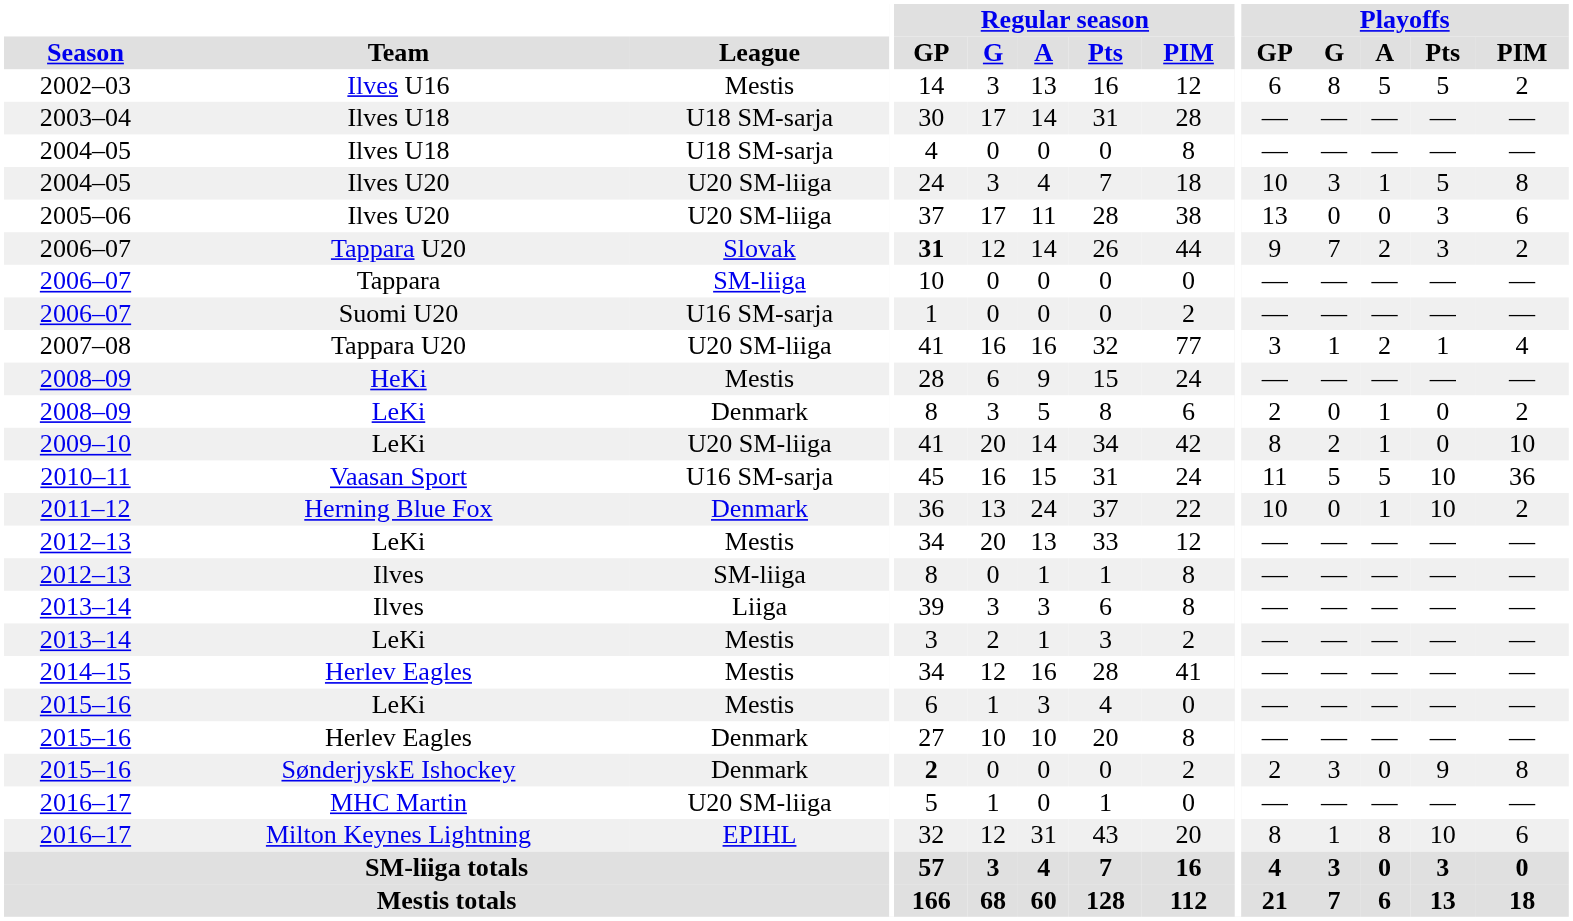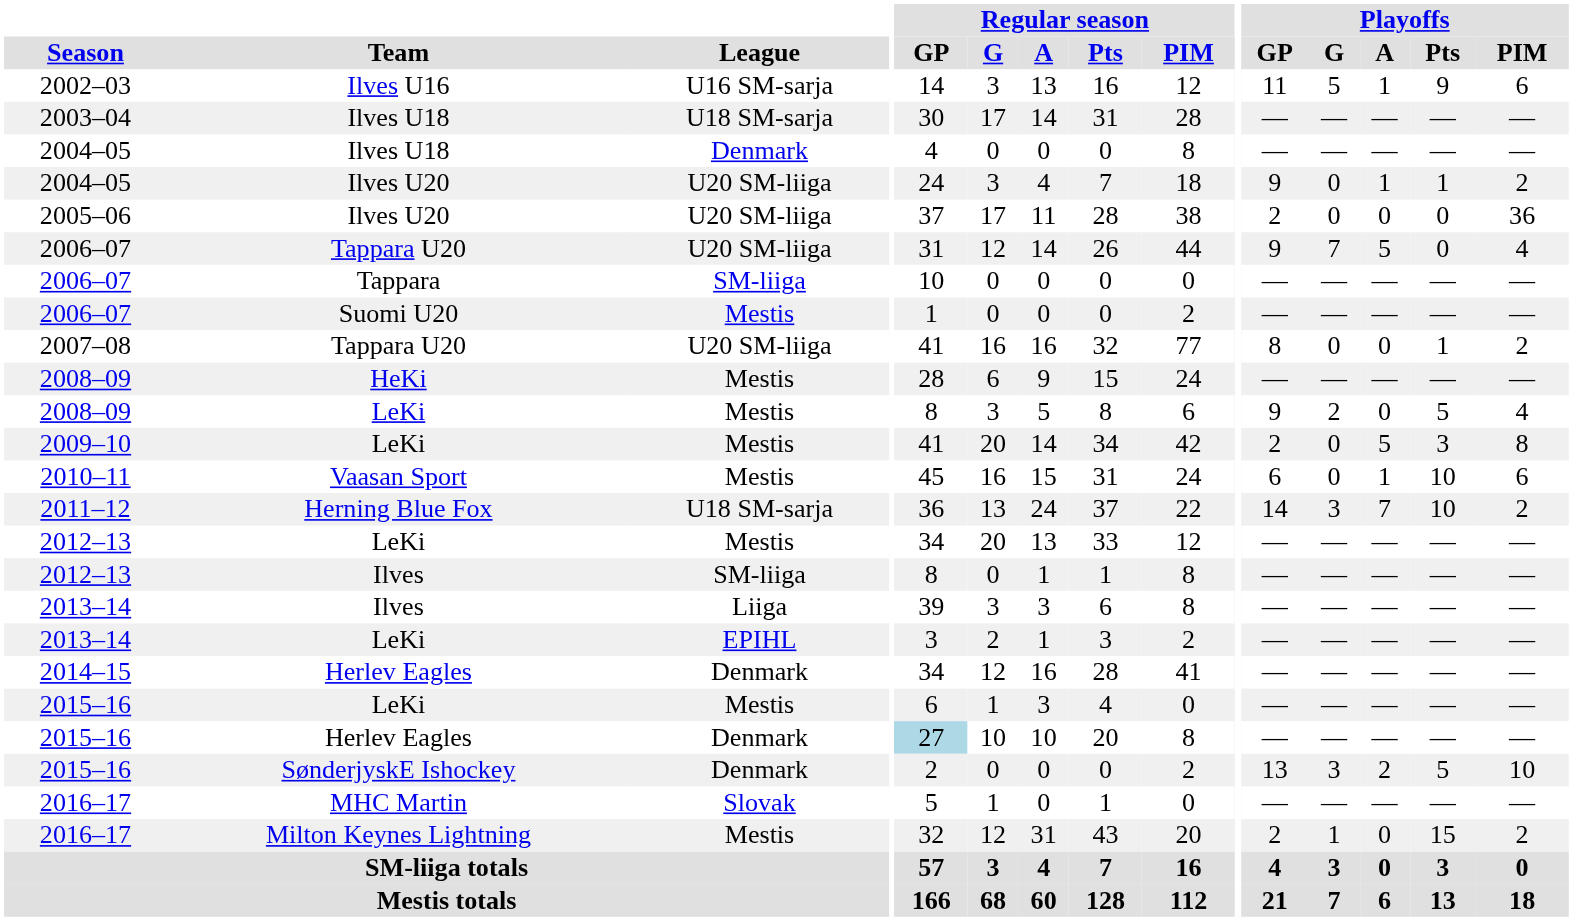2002–03 | League: Mestis -> U16 SM-sarja
2002–03 | Playoffs / GP: 6 -> 11
2002–03 | Playoffs / G: 8 -> 5
2002–03 | Playoffs / A: 5 -> 1
2002–03 | Playoffs / Pts: 5 -> 9
2002–03 | Playoffs / PIM: 2 -> 6
2004–05 / Ilves U18 | League: U18 SM-sarja -> Denmark
2004–05 / Ilves U20 | Playoffs / GP: 10 -> 9
2004–05 / Ilves U20 | Playoffs / G: 3 -> 0
2004–05 / Ilves U20 | Playoffs / Pts: 5 -> 1
2004–05 / Ilves U20 | Playoffs / PIM: 8 -> 2
2005–06 | Playoffs / GP: 13 -> 2
2005–06 | Playoffs / Pts: 3 -> 0
2005–06 | Playoffs / PIM: 6 -> 36
2006–07 / Tappara U20 | League: Slovak -> U20 SM-liiga
2006–07 / Tappara U20 | Regular season / GP: bold -> normal
2006–07 / Tappara U20 | Playoffs / A: 2 -> 5
2006–07 / Tappara U20 | Playoffs / Pts: 3 -> 0
2006–07 / Tappara U20 | Playoffs / PIM: 2 -> 4
2006–07 / Suomi U20 | League: U16 SM-sarja -> Mestis
2007–08 | Playoffs / GP: 3 -> 8
2007–08 | Playoffs / G: 1 -> 0
2007–08 | Playoffs / A: 2 -> 0
2007–08 | Playoffs / PIM: 4 -> 2
2008–09 / LeKi | League: Denmark -> Mestis
2008–09 / LeKi | Playoffs / GP: 2 -> 9
2008–09 / LeKi | Playoffs / G: 0 -> 2
2008–09 / LeKi | Playoffs / A: 1 -> 0
2008–09 / LeKi | Playoffs / Pts: 0 -> 5
2008–09 / LeKi | Playoffs / PIM: 2 -> 4
2009–10 | League: U20 SM-liiga -> Mestis
2009–10 | Playoffs / GP: 8 -> 2
2009–10 | Playoffs / G: 2 -> 0
2009–10 | Playoffs / A: 1 -> 5
2009–10 | Playoffs / Pts: 0 -> 3
2009–10 | Playoffs / PIM: 10 -> 8
2010–11 | League: U16 SM-sarja -> Mestis
2010–11 | Playoffs / GP: 11 -> 6
2010–11 | Playoffs / G: 5 -> 0
2010–11 | Playoffs / A: 5 -> 1
2010–11 | Playoffs / PIM: 36 -> 6
2011–12 | League: Denmark -> U18 SM-sarja
2011–12 | Playoffs / GP: 10 -> 14
2011–12 | Playoffs / G: 0 -> 3
2011–12 | Playoffs / A: 1 -> 7
2013–14 / LeKi | League: Mestis -> EPIHL
2014–15 | League: Mestis -> Denmark
2015–16 / Herlev Eagles | Regular season / GP: no background -> lightblue background
2015–16 / SønderjyskE Ishockey | Regular season / GP: bold -> normal
2015–16 / SønderjyskE Ishockey | Playoffs / GP: 2 -> 13
2015–16 / SønderjyskE Ishockey | Playoffs / A: 0 -> 2
2015–16 / SønderjyskE Ishockey | Playoffs / Pts: 9 -> 5
2015–16 / SønderjyskE Ishockey | Playoffs / PIM: 8 -> 10
2016–17 / MHC Martin | League: U20 SM-liiga -> Slovak
2016–17 / Milton Keynes Lightning | League: EPIHL -> Mestis
2016–17 / Milton Keynes Lightning | Playoffs / GP: 8 -> 2
2016–17 / Milton Keynes Lightning | Playoffs / A: 8 -> 0
2016–17 / Milton Keynes Lightning | Playoffs / Pts: 10 -> 15
2016–17 / Milton Keynes Lightning | Playoffs / PIM: 6 -> 2
